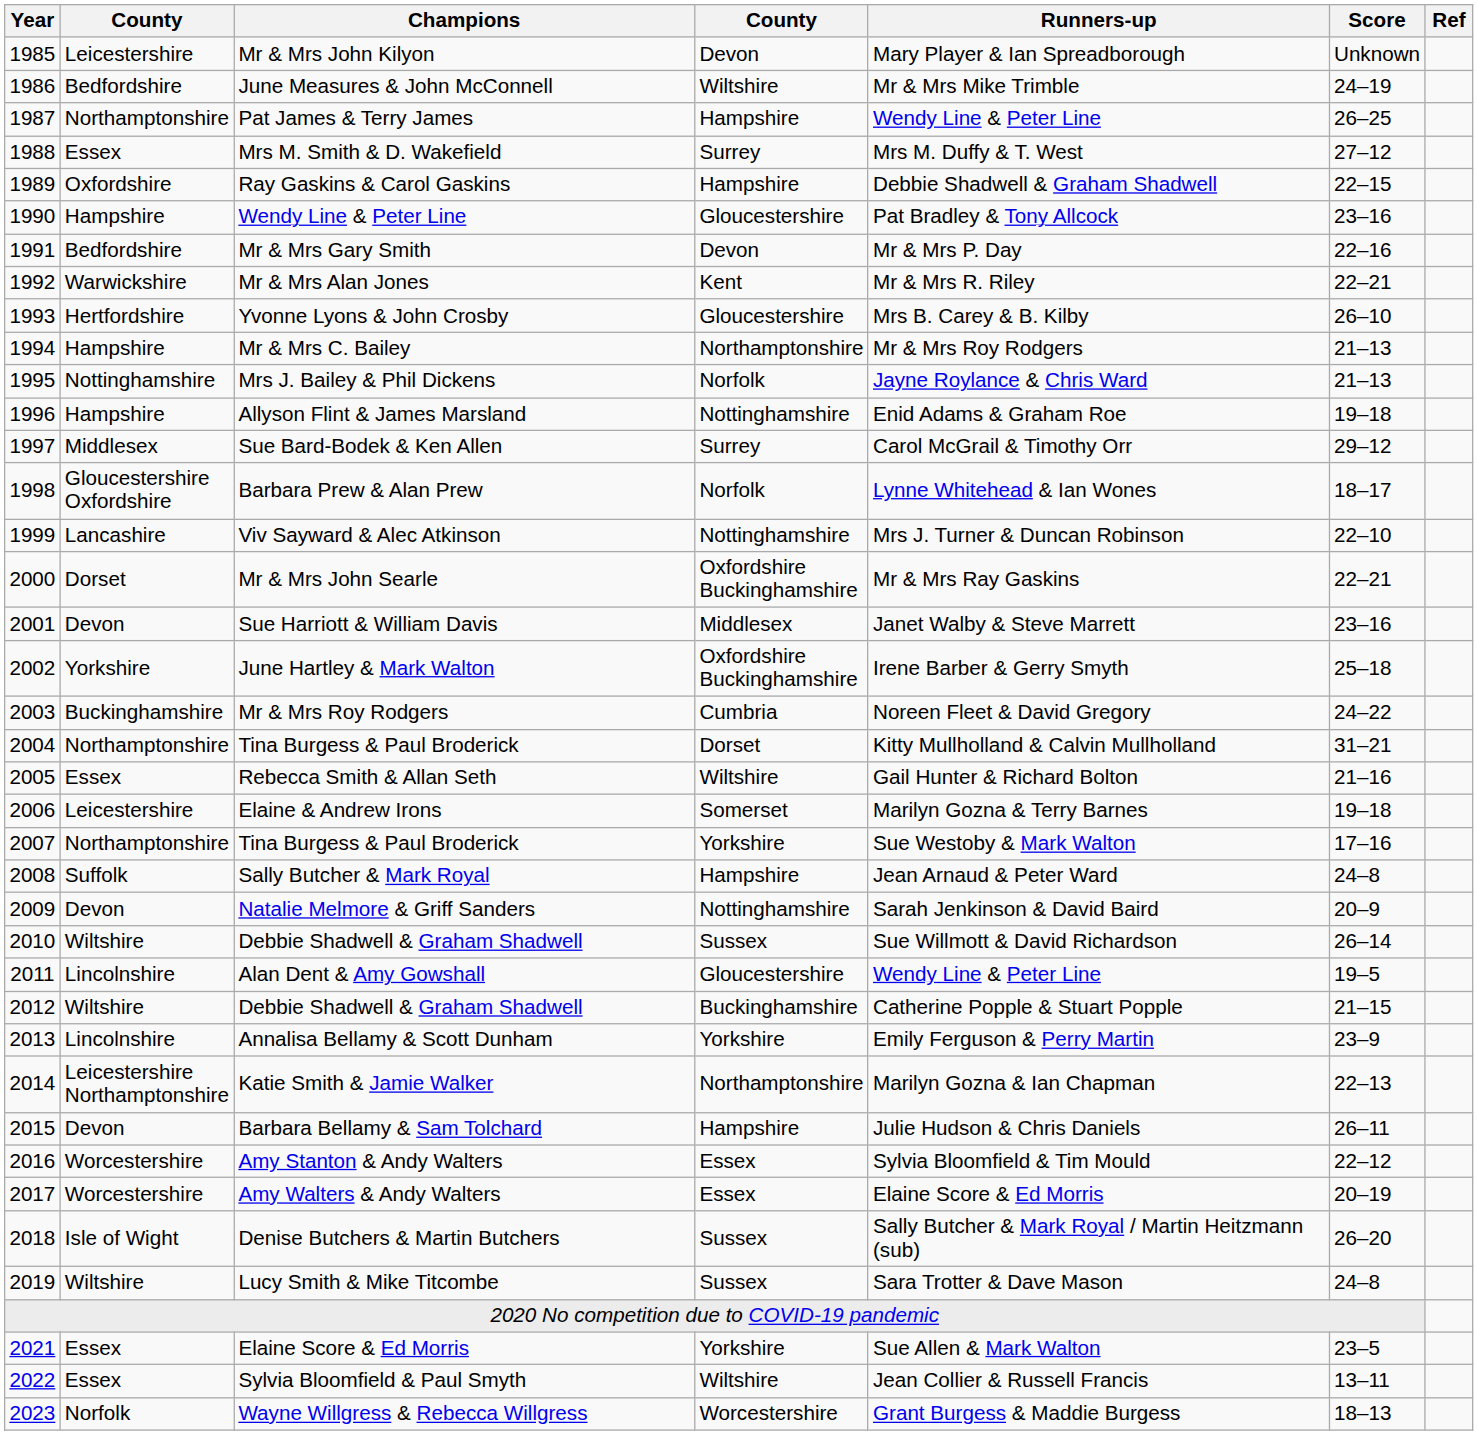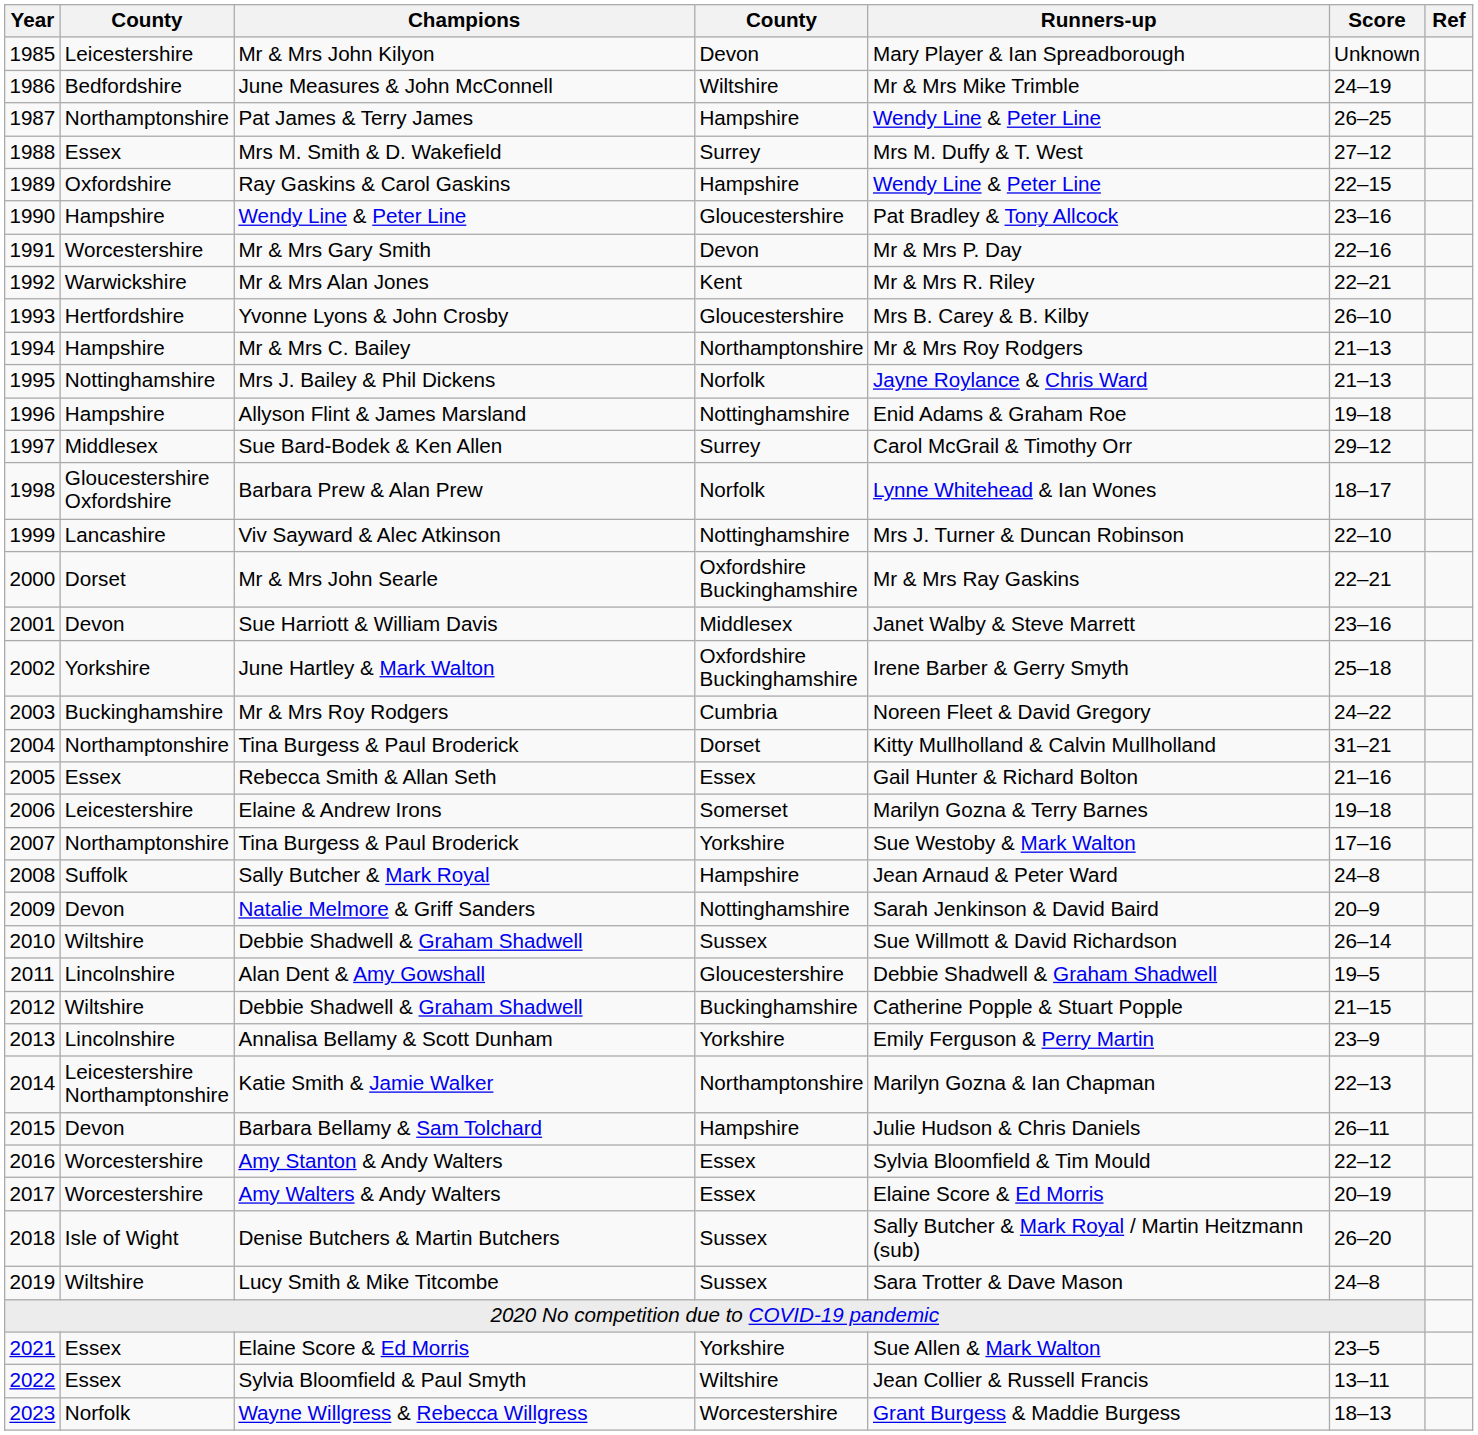Ray Gaskins & Carol Gaskins | Runners-up: Debbie Shadwell & Graham Shadwell -> Wendy Line & Peter Line
Mr & Mrs Gary Smith | column 2: Bedfordshire -> Worcestershire
Rebecca Smith & Allan Seth | column 4: Wiltshire -> Essex
Alan Dent & Amy Gowshall | Runners-up: Wendy Line & Peter Line -> Debbie Shadwell & Graham Shadwell
